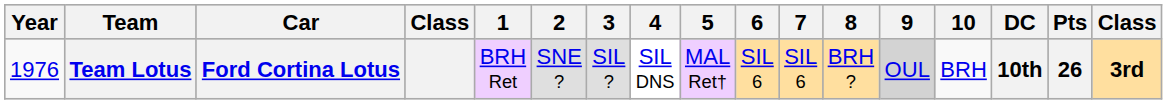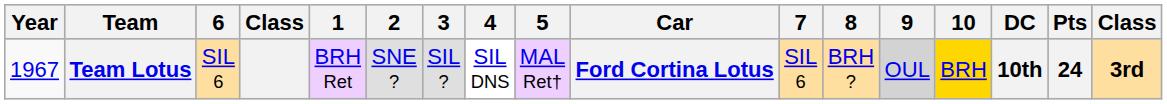columns swapped: Car <-> 6
Team Lotus | Year: 1976 -> 1967
Team Lotus | 10: no background -> gold background
Team Lotus | Pts: 26 -> 24
